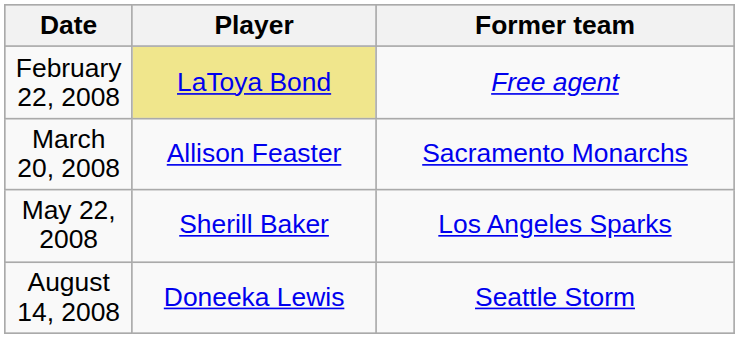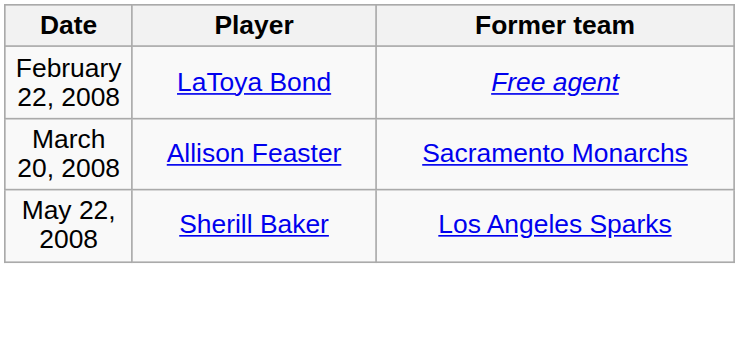February 22, 2008 | Player: khaki background -> no background
- row: August 14, 2008 | Doneeka Lewis | Seattle Storm
